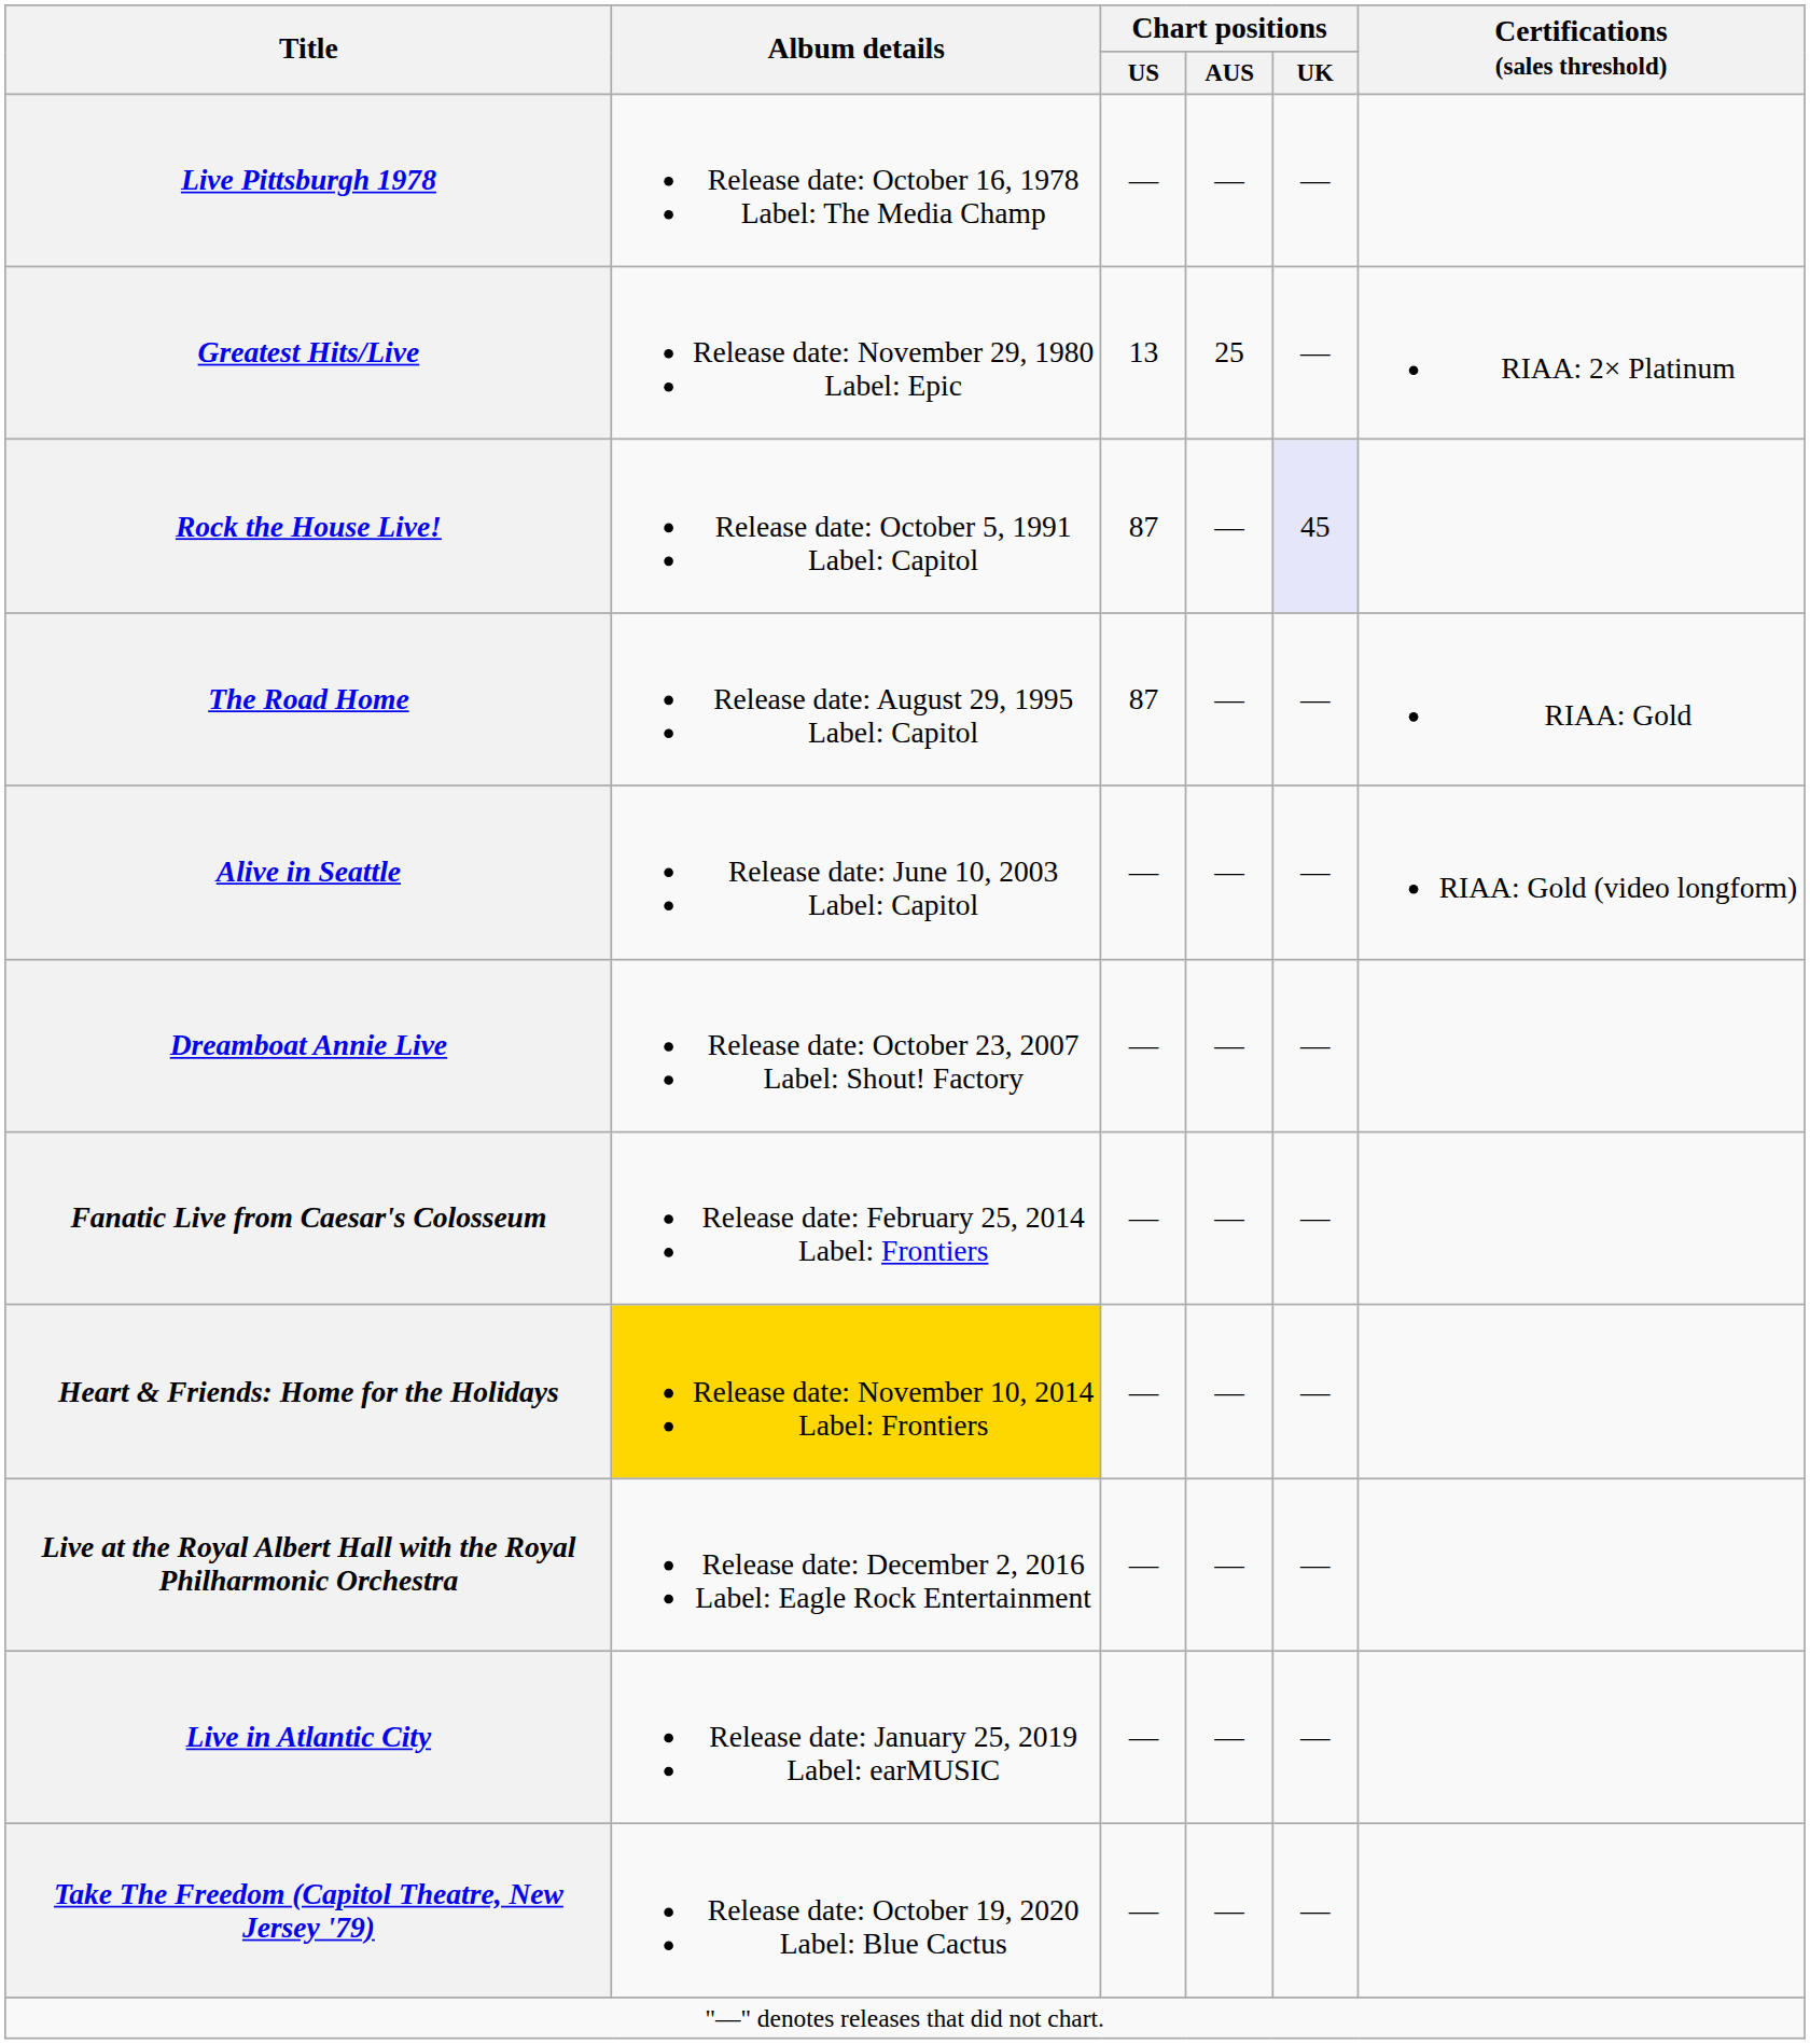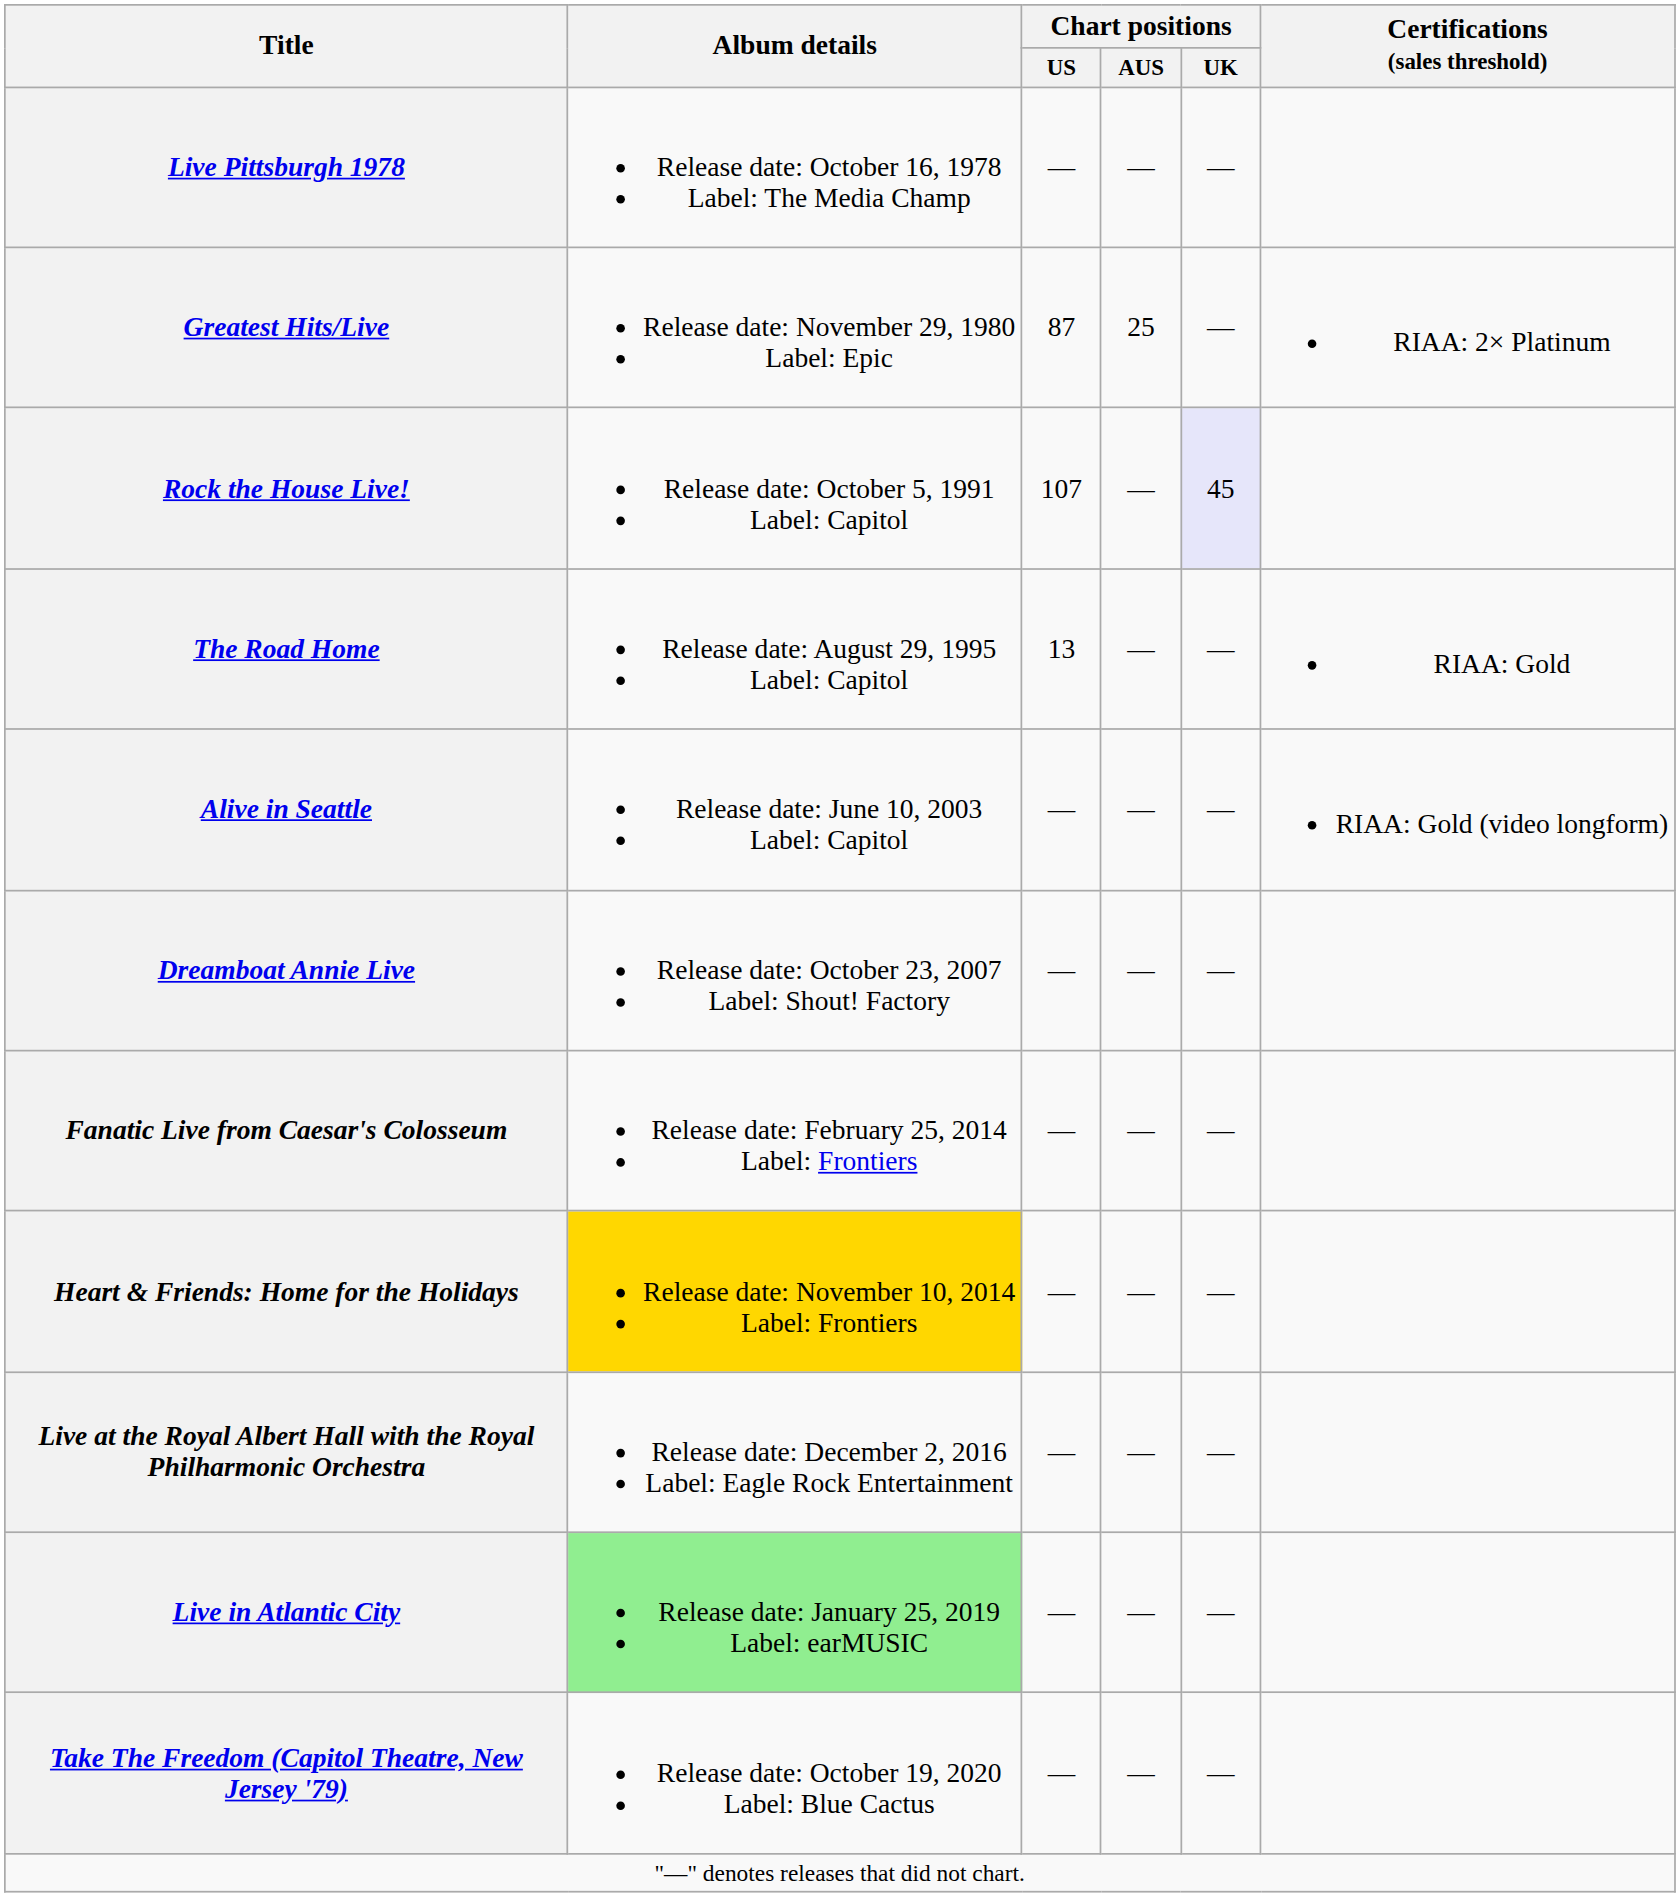Greatest Hits/Live | Chart positions / US: 13 -> 87
Rock the House Live! | Chart positions / US: 87 -> 107
The Road Home | Chart positions / US: 87 -> 13
Live in Atlantic City | Album details: no background -> lightgreen background
